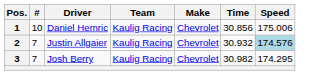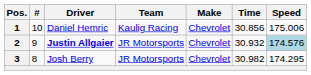2 | #: 7 -> 9
2 | Driver: normal -> bold
2 | Team: Kaulig Racing -> JR Motorsports
3 | #: 7 -> 8
3 | Team: Kaulig Racing -> JR Motorsports
